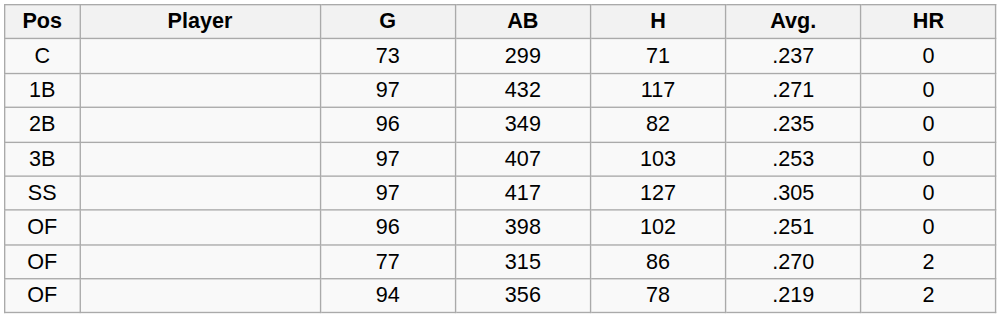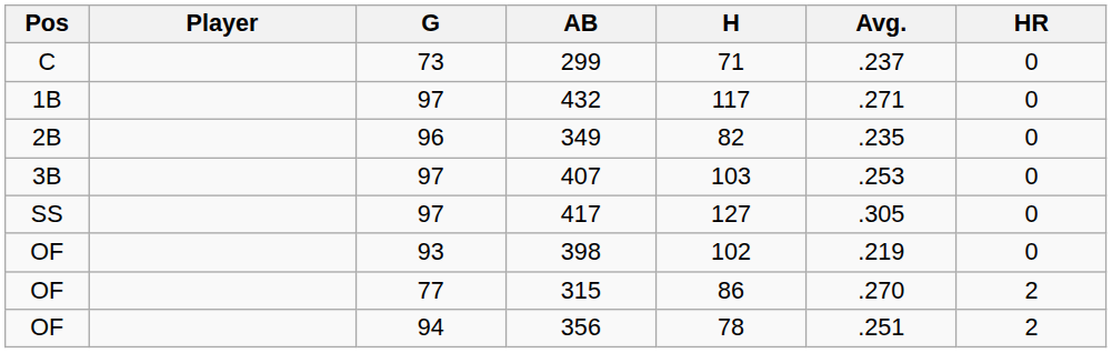398 | G: 96 -> 93
398 | Avg.: .251 -> .219
356 | Avg.: .219 -> .251
